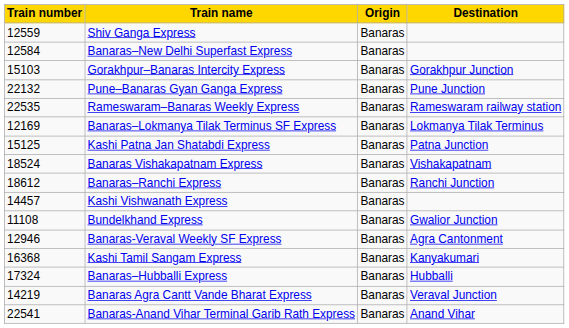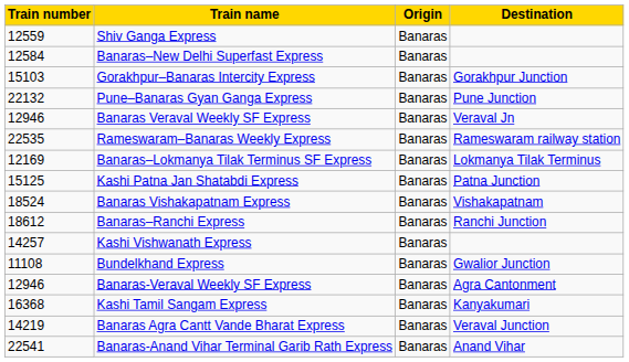+ row: 12946 | Banaras Veraval Weekly SF Express | Banaras | Veraval Jn
Kashi Vishwanath Express | Train number: 14457 -> 14257
- row: 17324 | Banaras–Hubballi Express | Banaras | Hubballi
